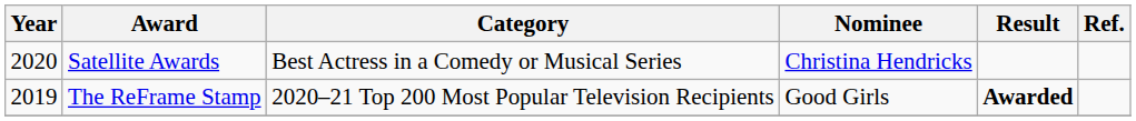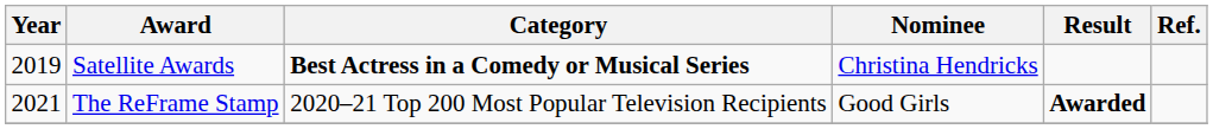Satellite Awards | Year: 2020 -> 2019
Satellite Awards | Category: normal -> bold
The ReFrame Stamp | Year: 2019 -> 2021
